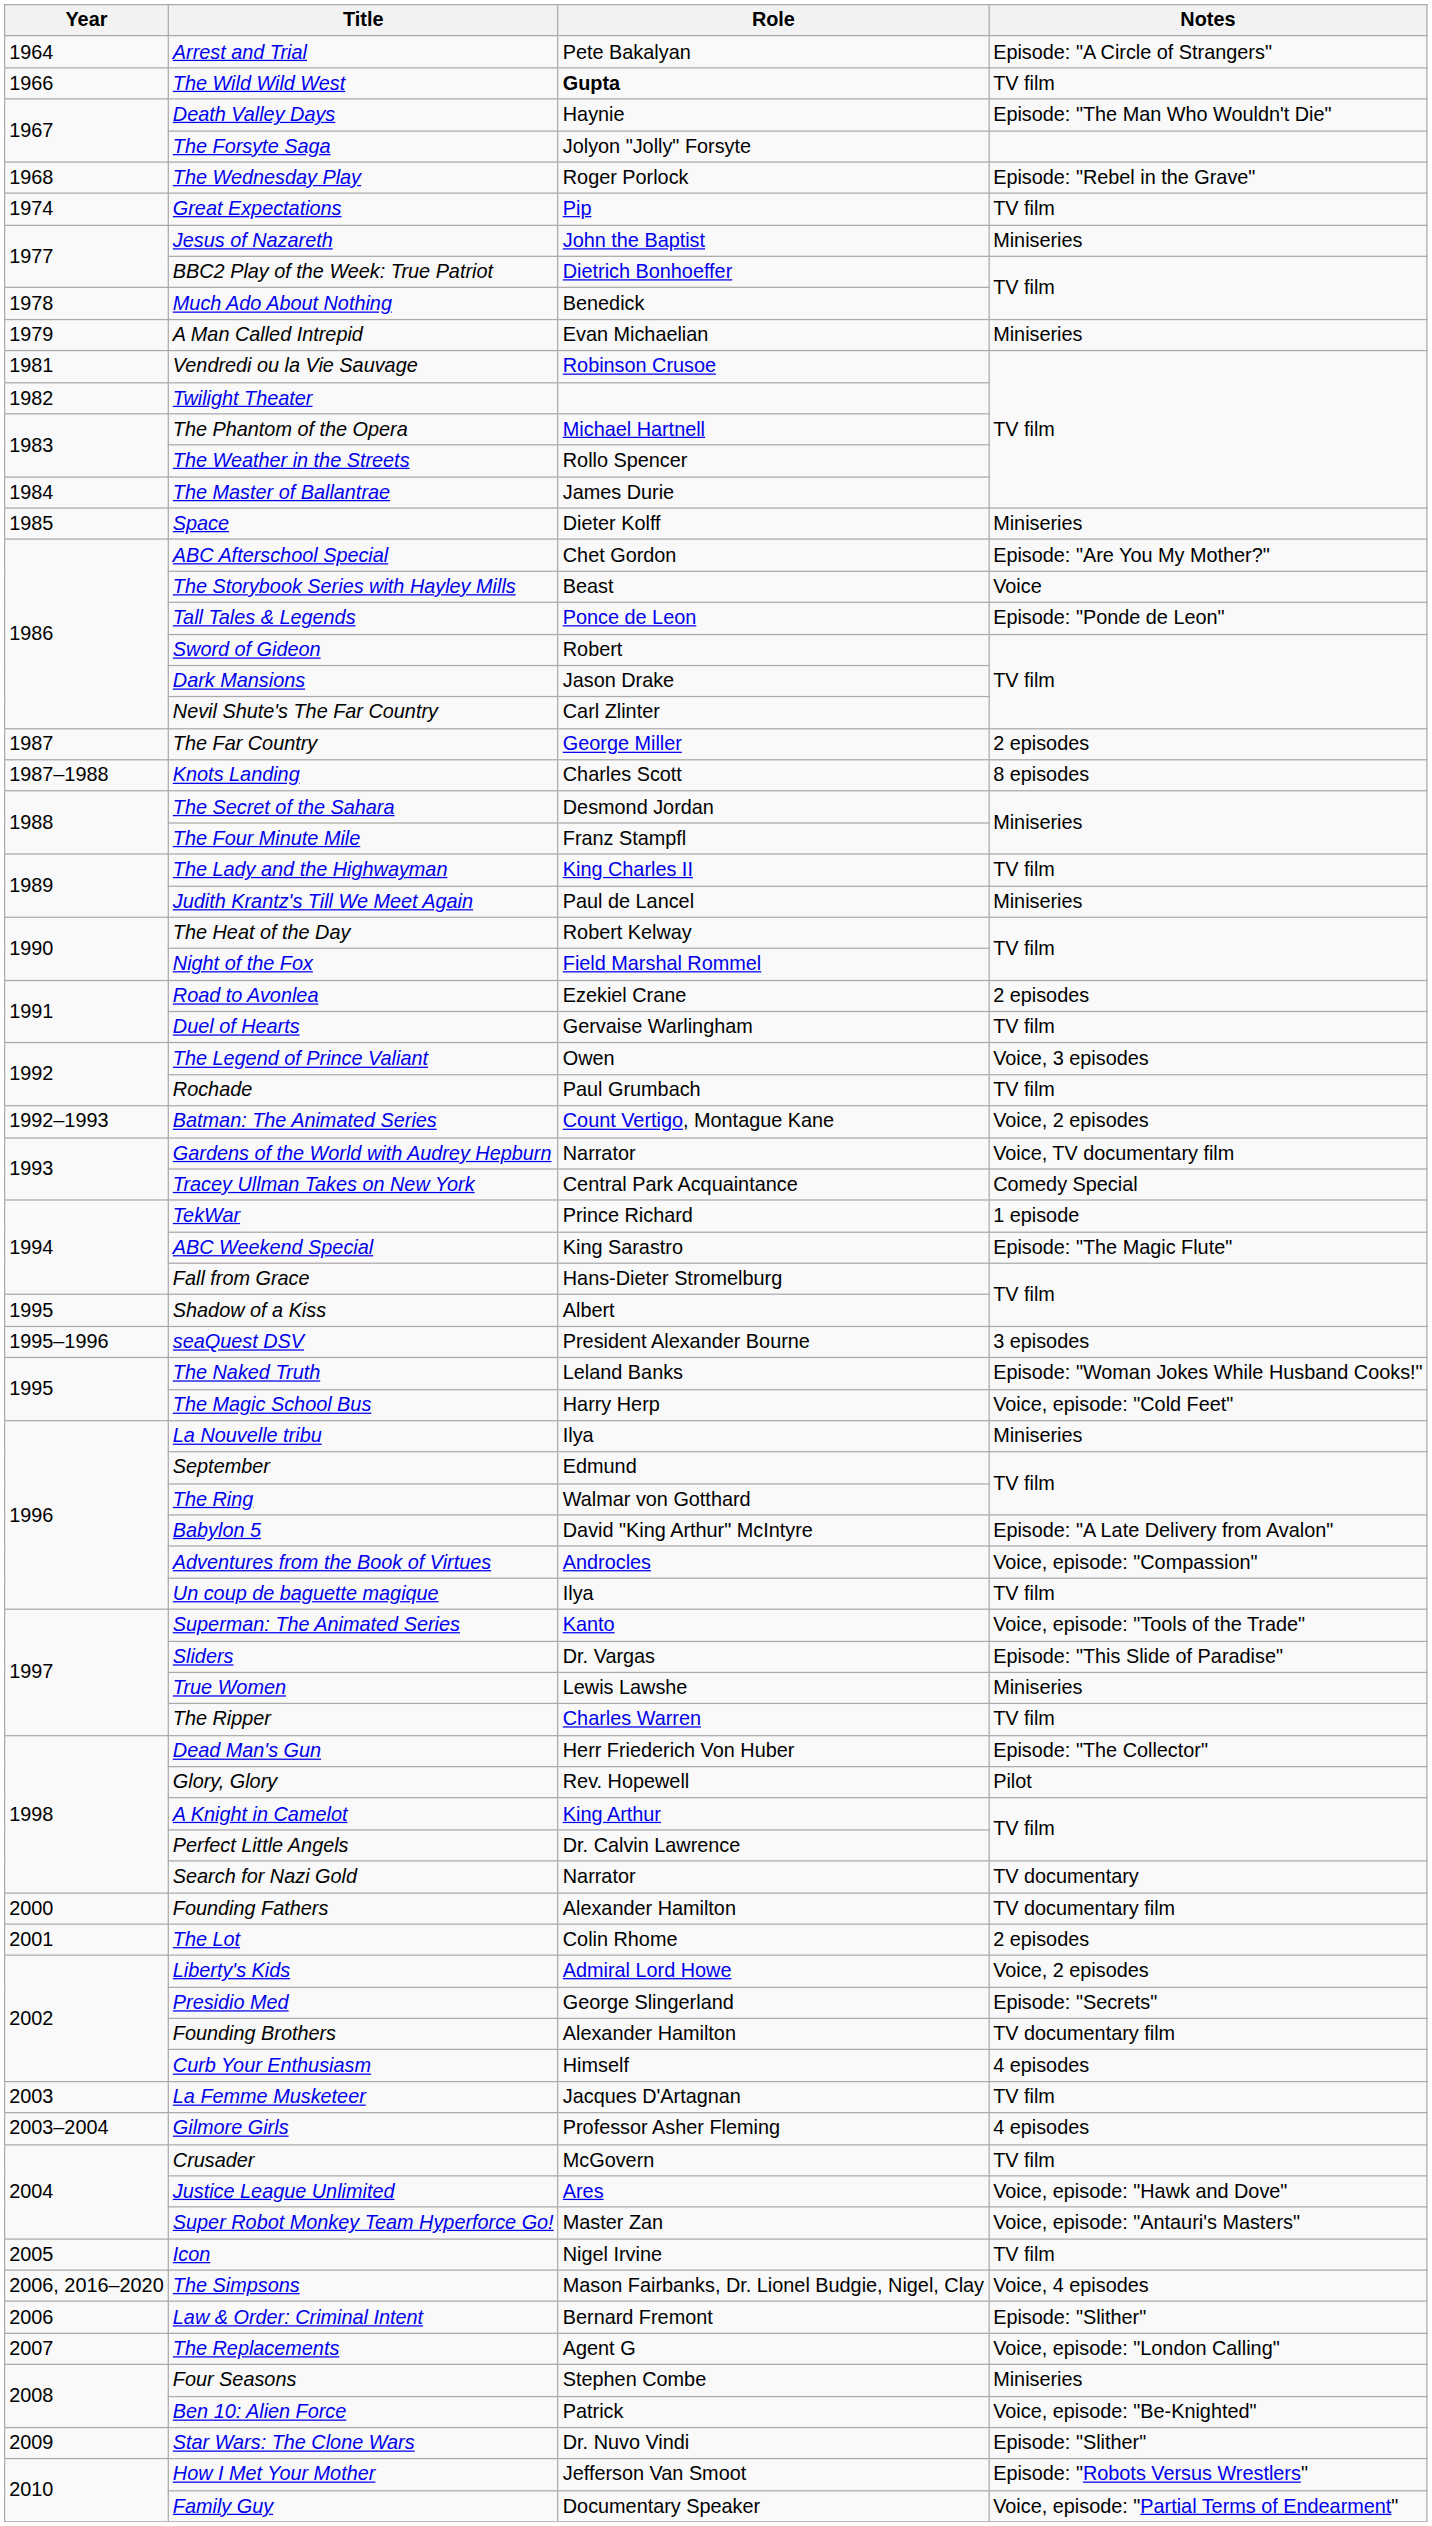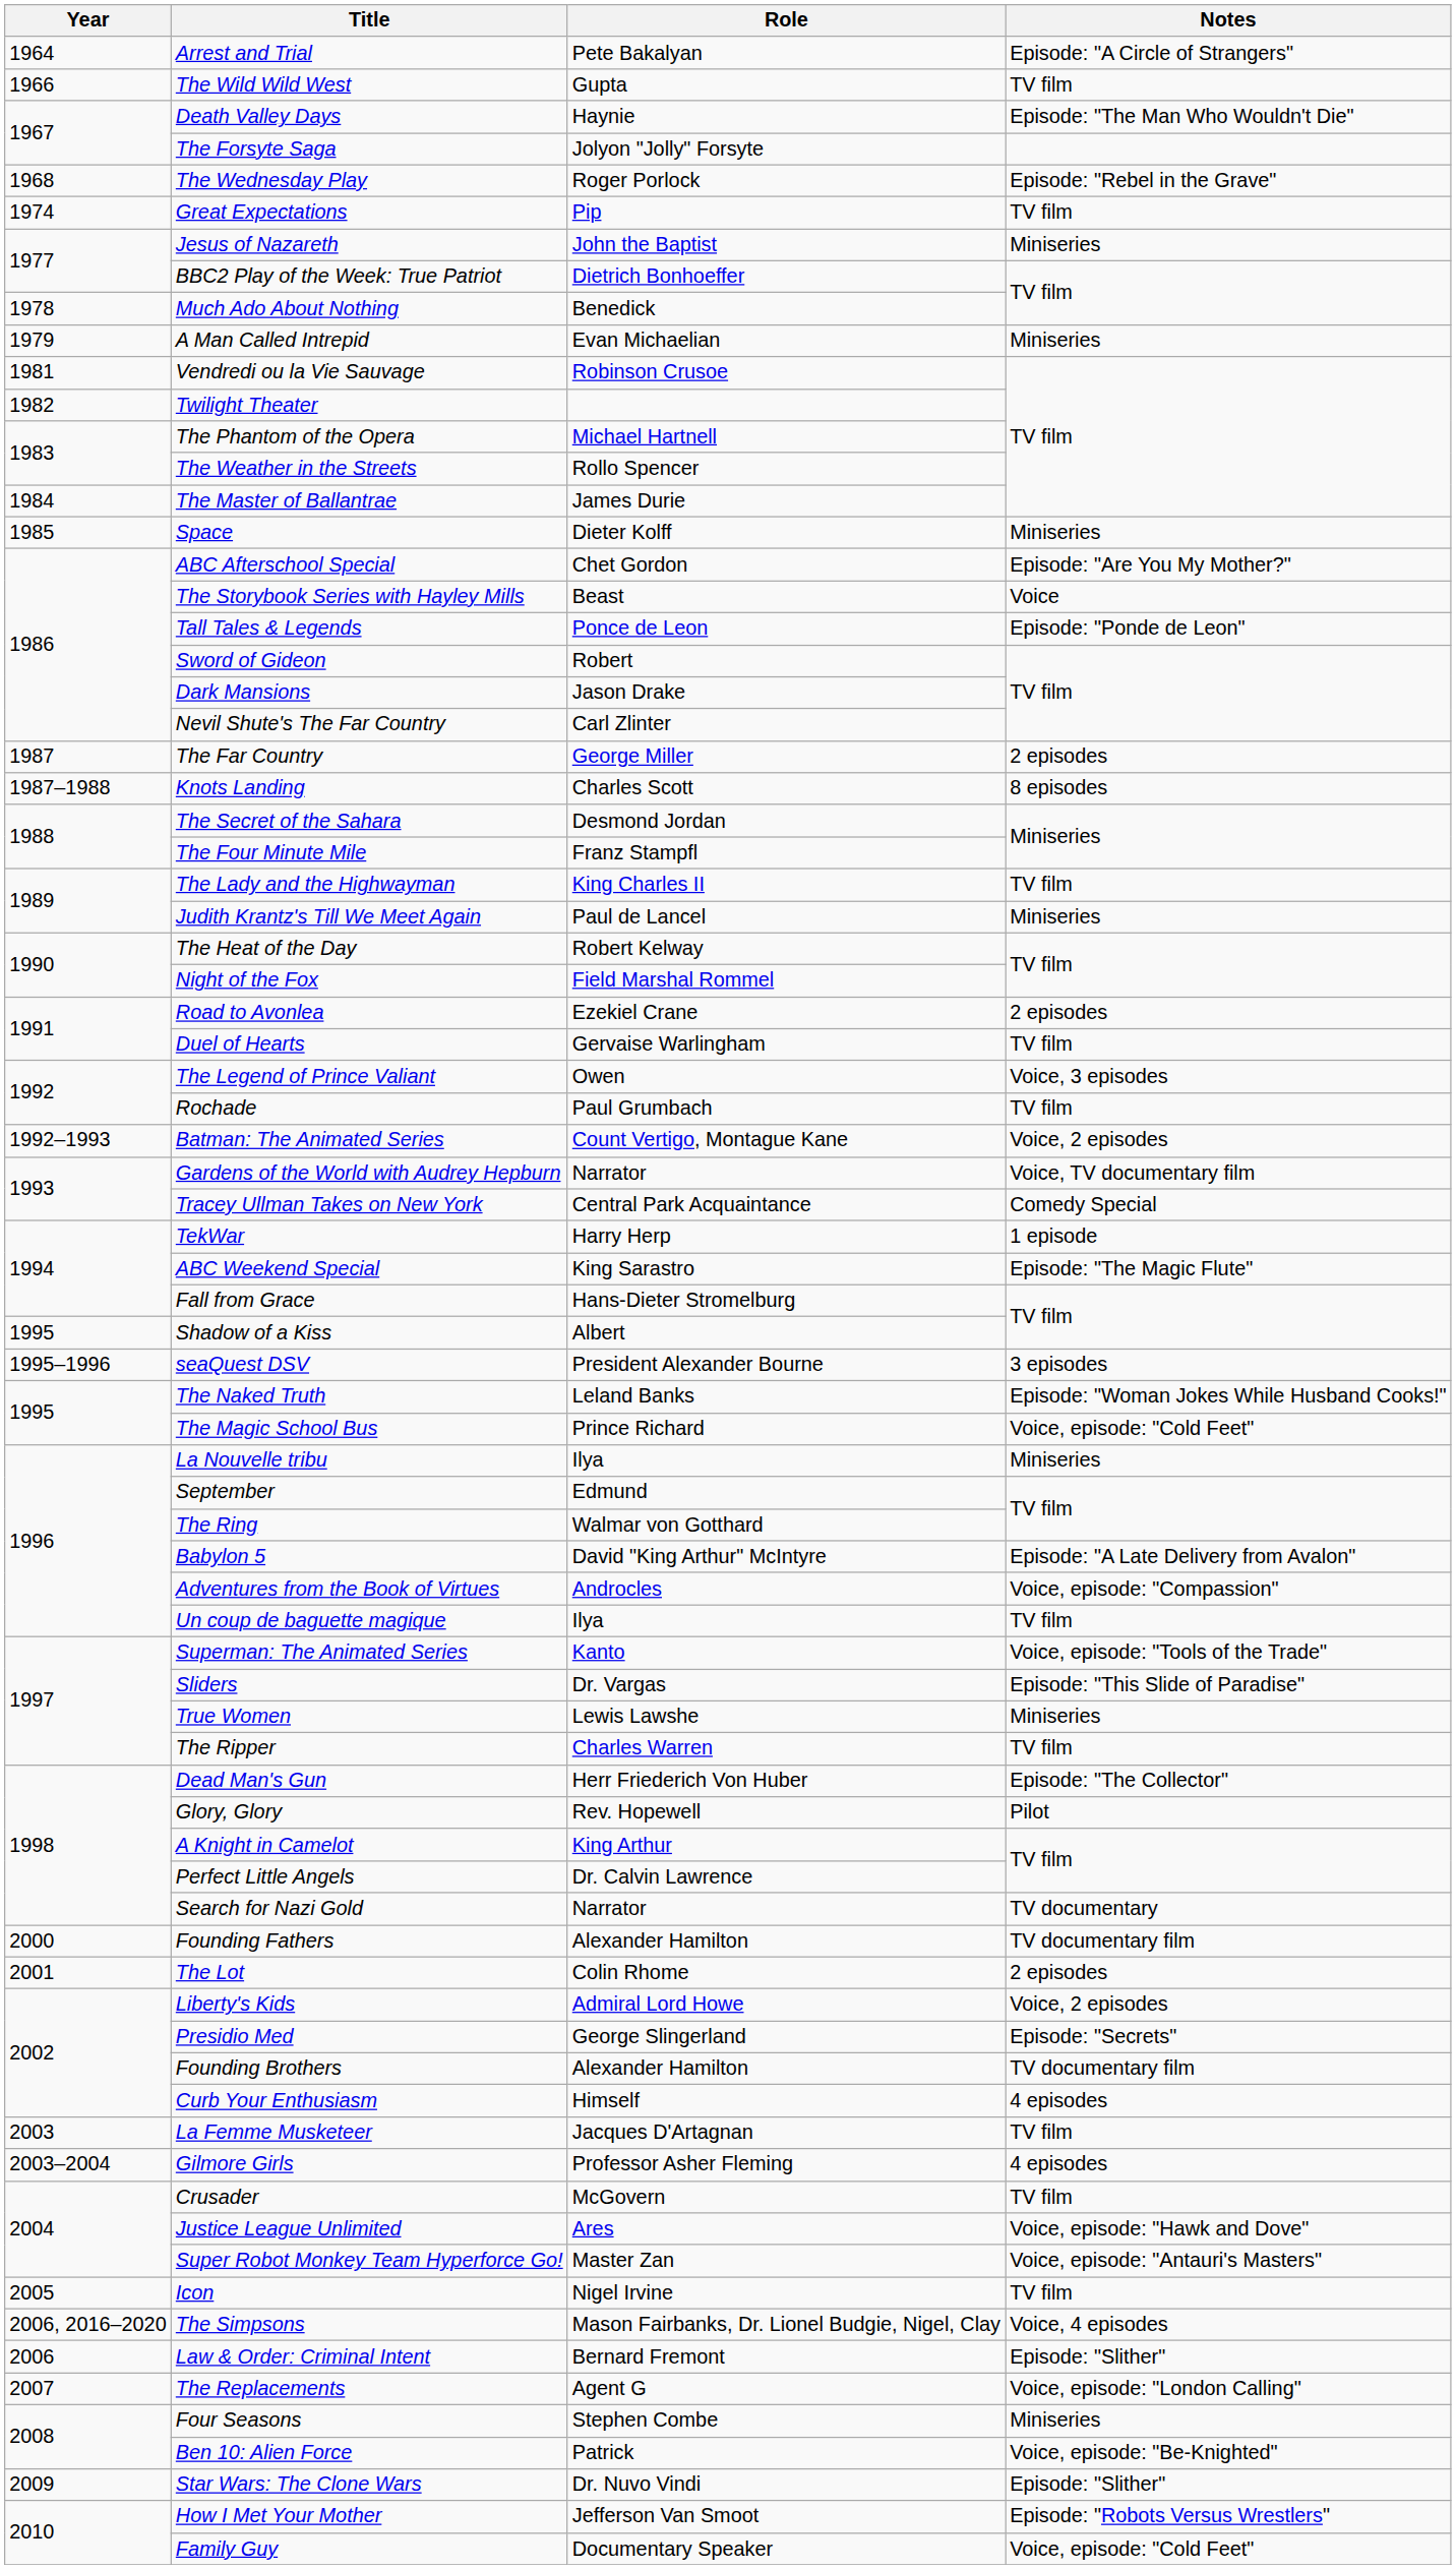The Wild Wild West | Role: bold -> normal
TekWar | Role: Prince Richard -> Harry Herp
The Magic School Bus | Role: Harry Herp -> Prince Richard
Family Guy | Notes: Voice, episode: "Partial Terms of Endearment" -> Voice, episode: "Cold Feet"
